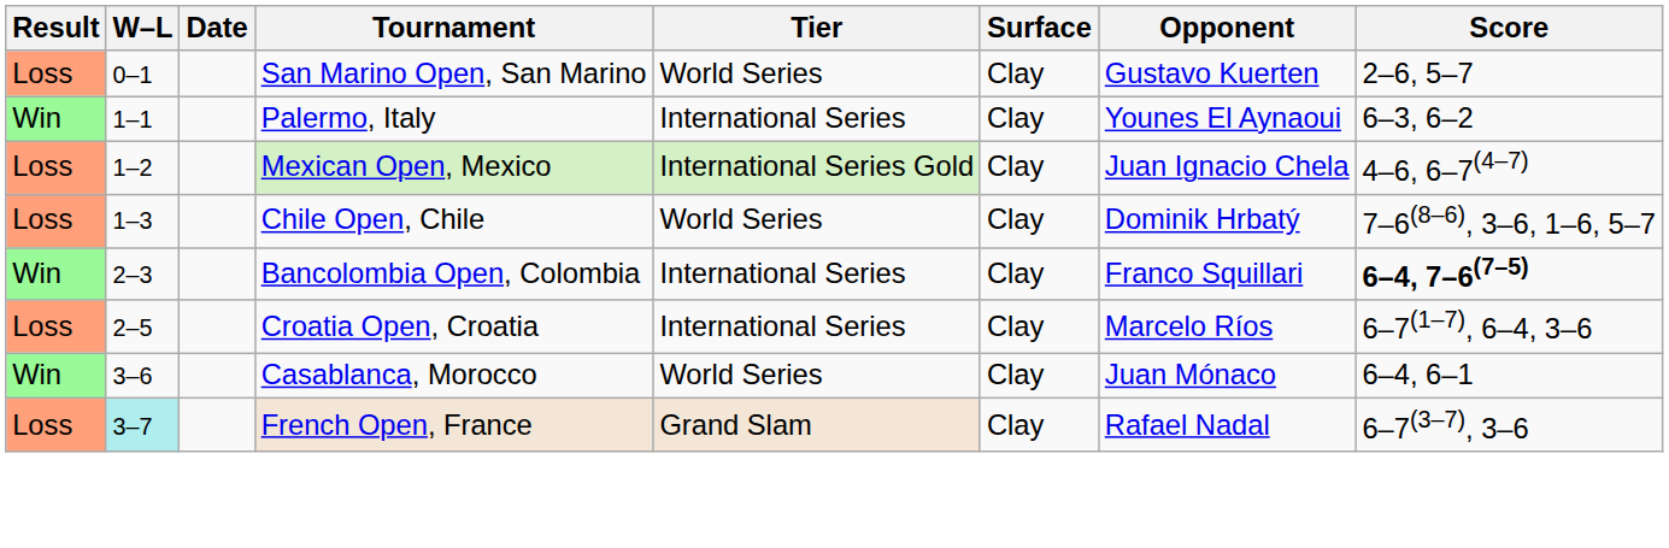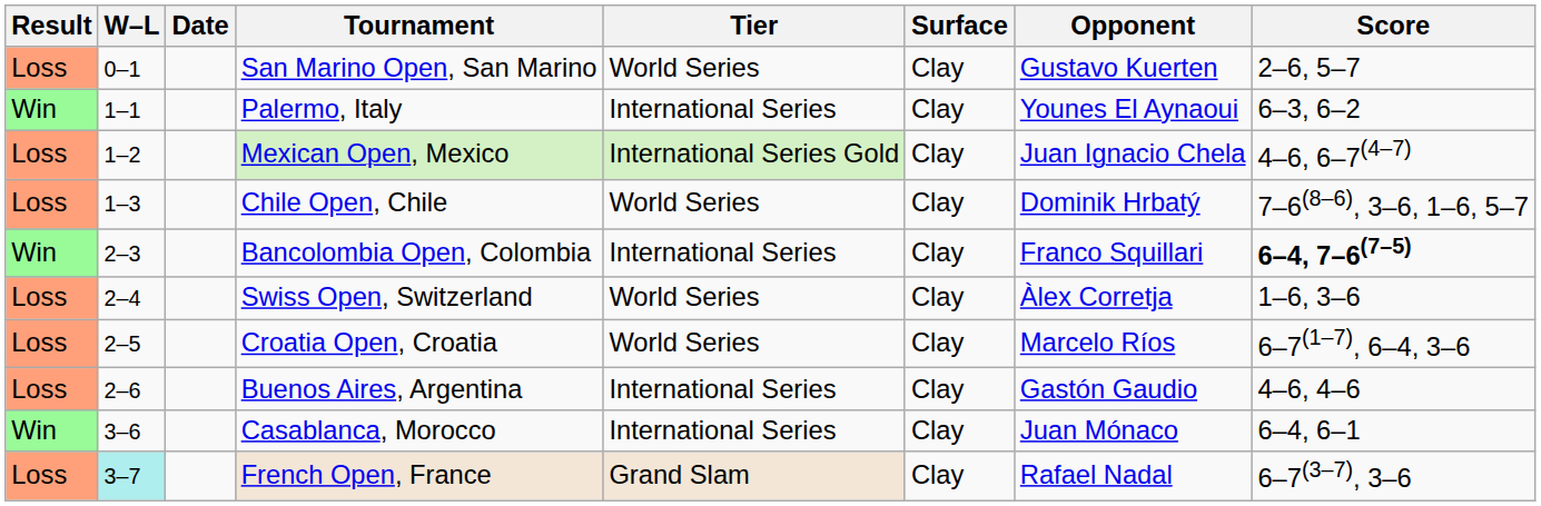+ row: Loss | 2–4 | Swiss Open, Switzerland | World Series | Clay | Àlex Corretja | 1–6, 3–6
Croatia Open, Croatia | Tier: International Series -> World Series
+ row: Loss | 2–6 | Buenos Aires, Argentina | International Series | Clay | Gastón Gaudio | 4–6, 4–6
Casablanca, Morocco | Tier: World Series -> International Series
